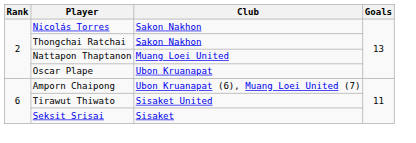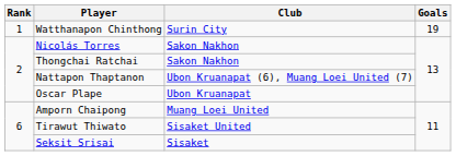+ row: 1 | Watthanapon Chinthong | Surin City | 19
Nattapon Thaptanon | Club: Muang Loei United -> Ubon Kruanapat (6), Muang Loei United (7)
Amporn Chaipong | Club: Ubon Kruanapat (6), Muang Loei United (7) -> Muang Loei United
